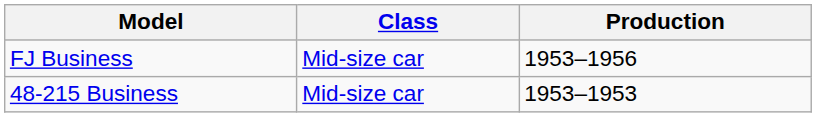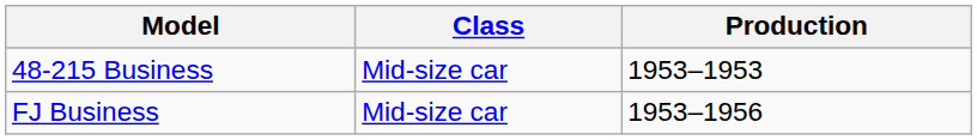rows swapped: 48-215 Business <-> FJ Business
